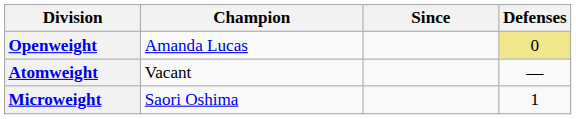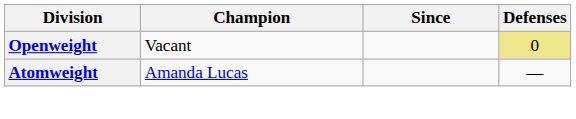Openweight | Champion: Amanda Lucas -> Vacant
Atomweight | Champion: Vacant -> Amanda Lucas
- row: Microweight | Saori Oshima | 1
